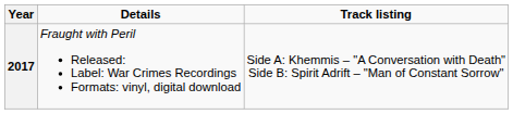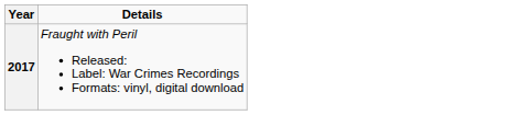- column: Track listing | Side A: Khemmis – "A Conversation with Death" Side B: Spirit Adrift – "Man of Constant Sorrow"
